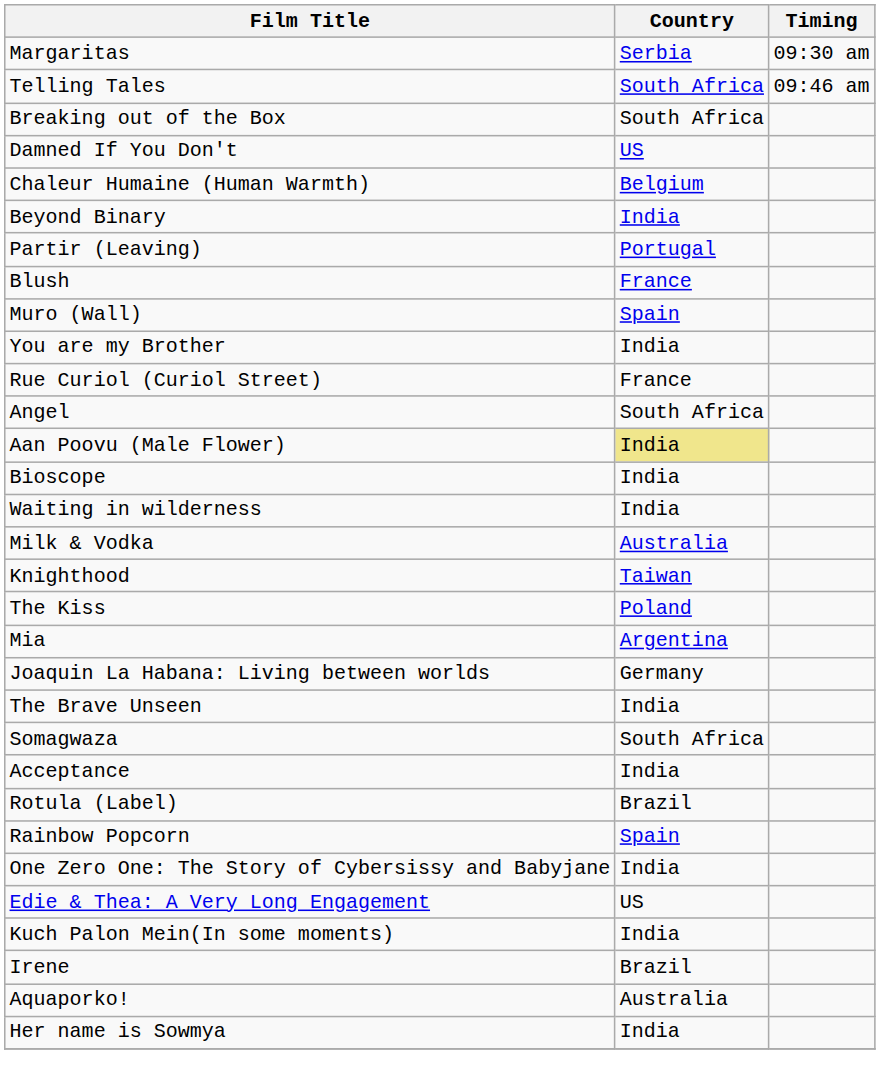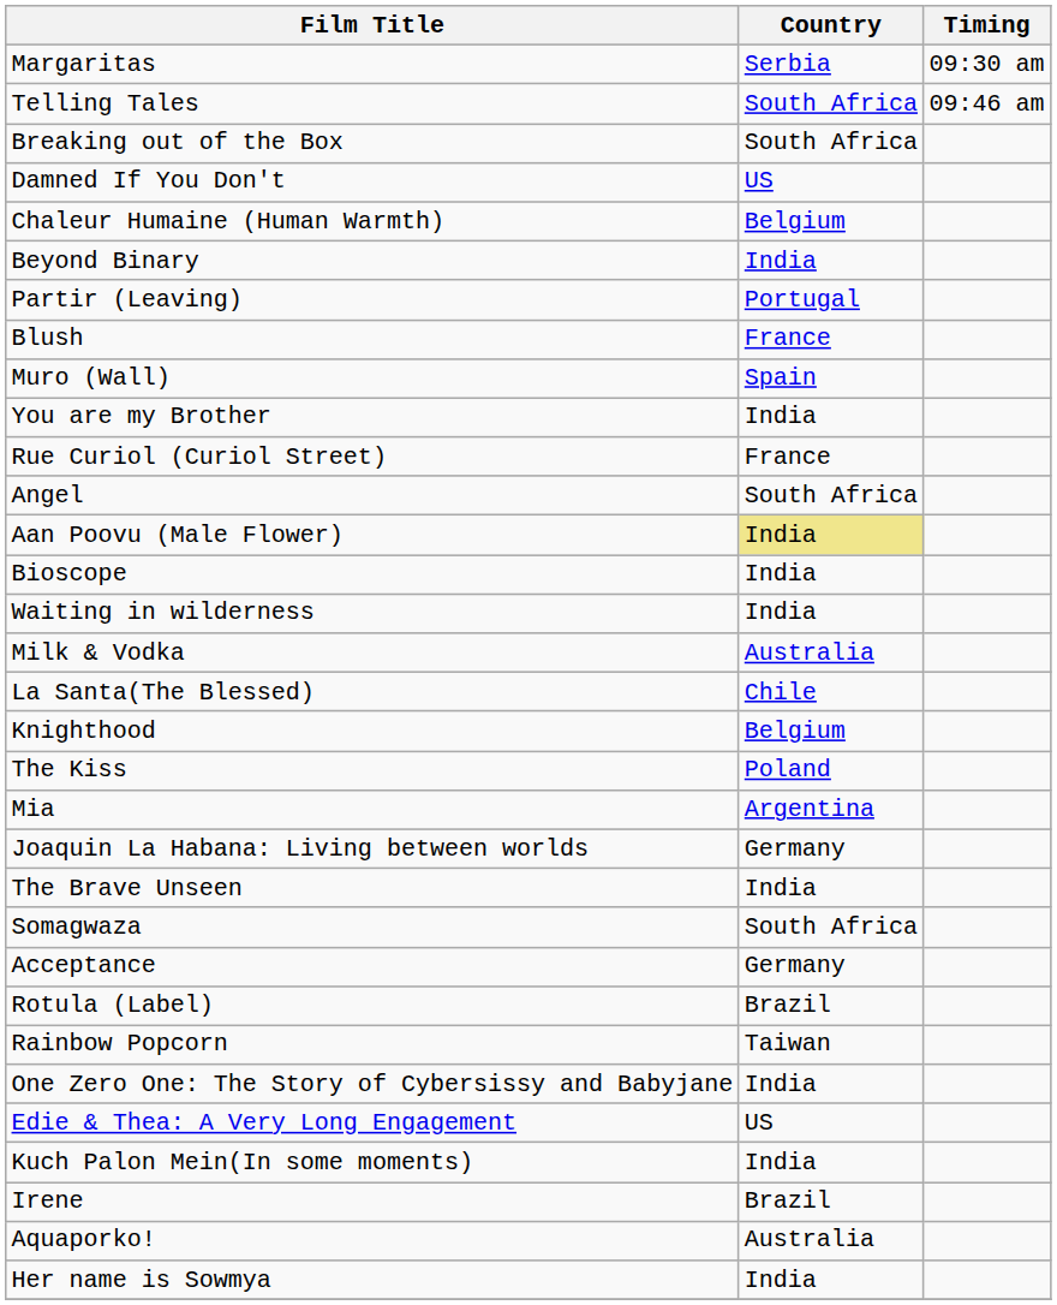+ row: La Santa(The Blessed) | Chile
Knighthood | Country: Taiwan -> Belgium
Acceptance | Country: India -> Germany
Rainbow Popcorn | Country: Spain -> Taiwan
